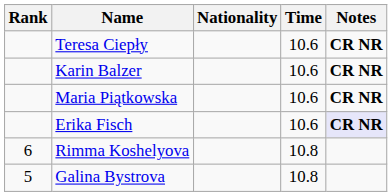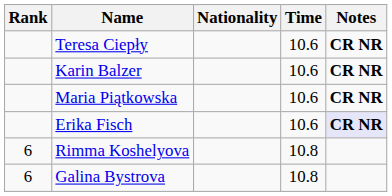Galina Bystrova | Rank: 5 -> 6
